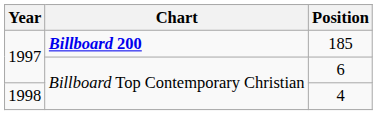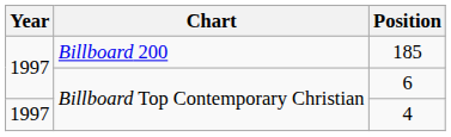185 | Chart: bold -> normal
4 | Year: 1998 -> 1997
